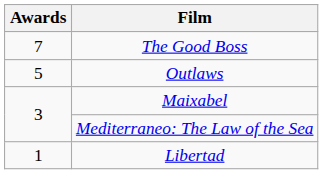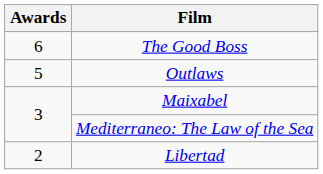The Good Boss | Awards: 7 -> 6
Libertad | Awards: 1 -> 2
